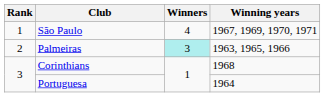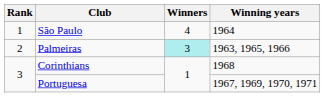São Paulo | Winning years: 1967, 1969, 1970, 1971 -> 1964
Portuguesa | Winning years: 1964 -> 1967, 1969, 1970, 1971
